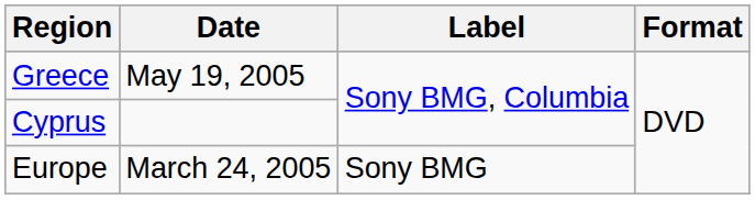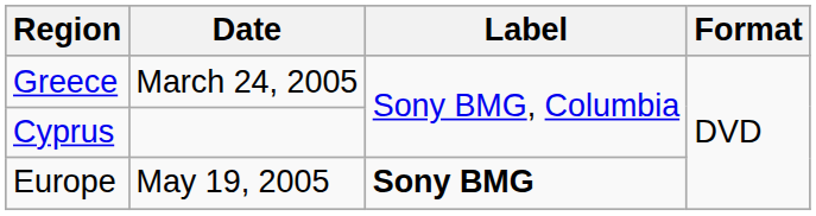Greece | Date: May 19, 2005 -> March 24, 2005
Europe | Date: March 24, 2005 -> May 19, 2005
Europe | Label: normal -> bold
